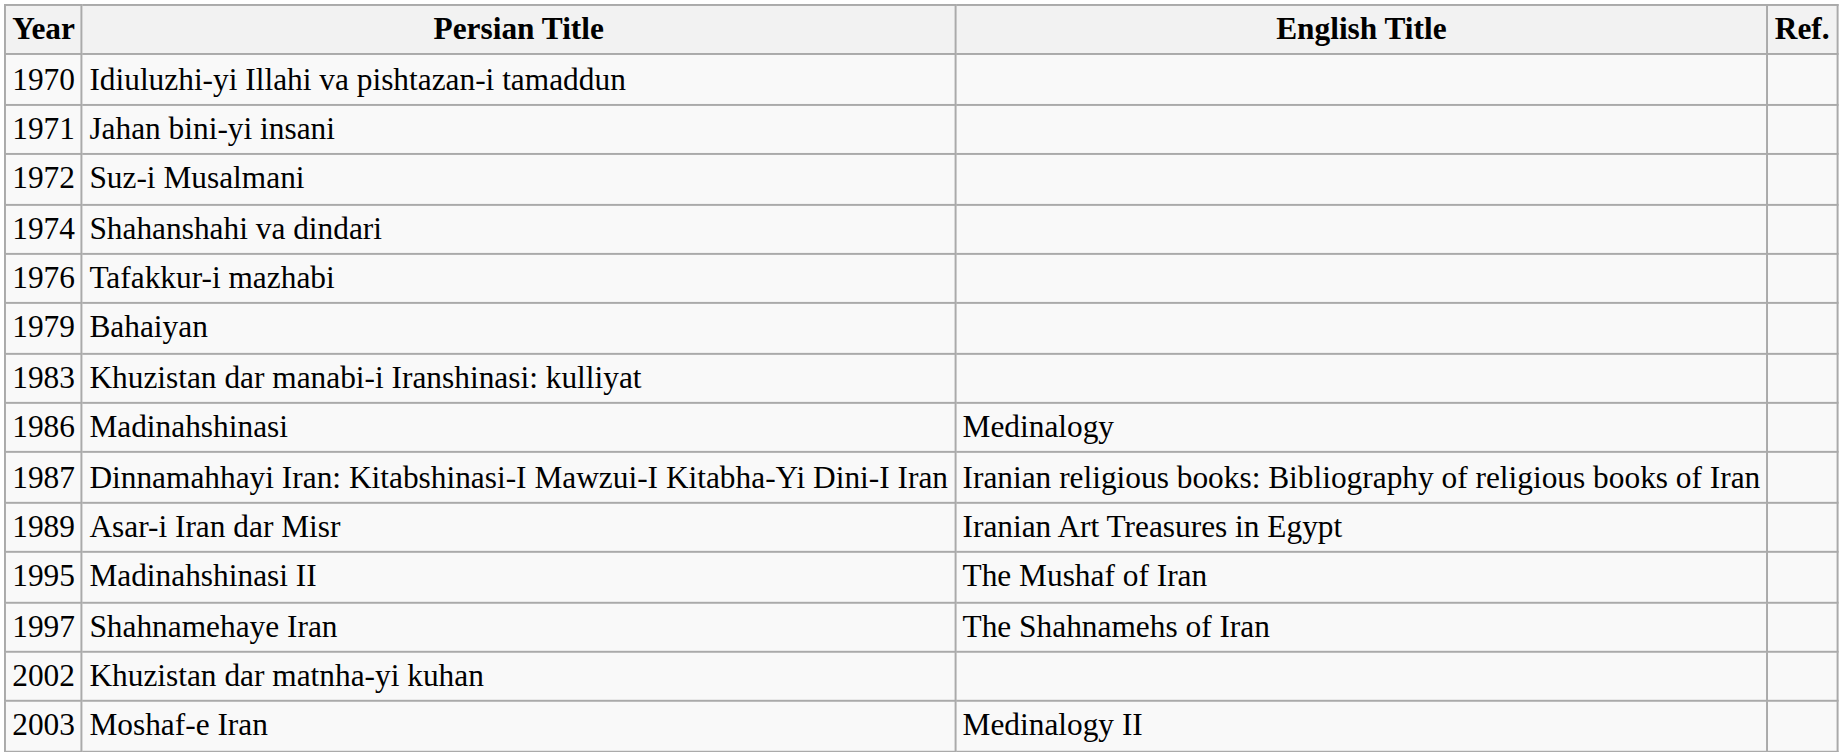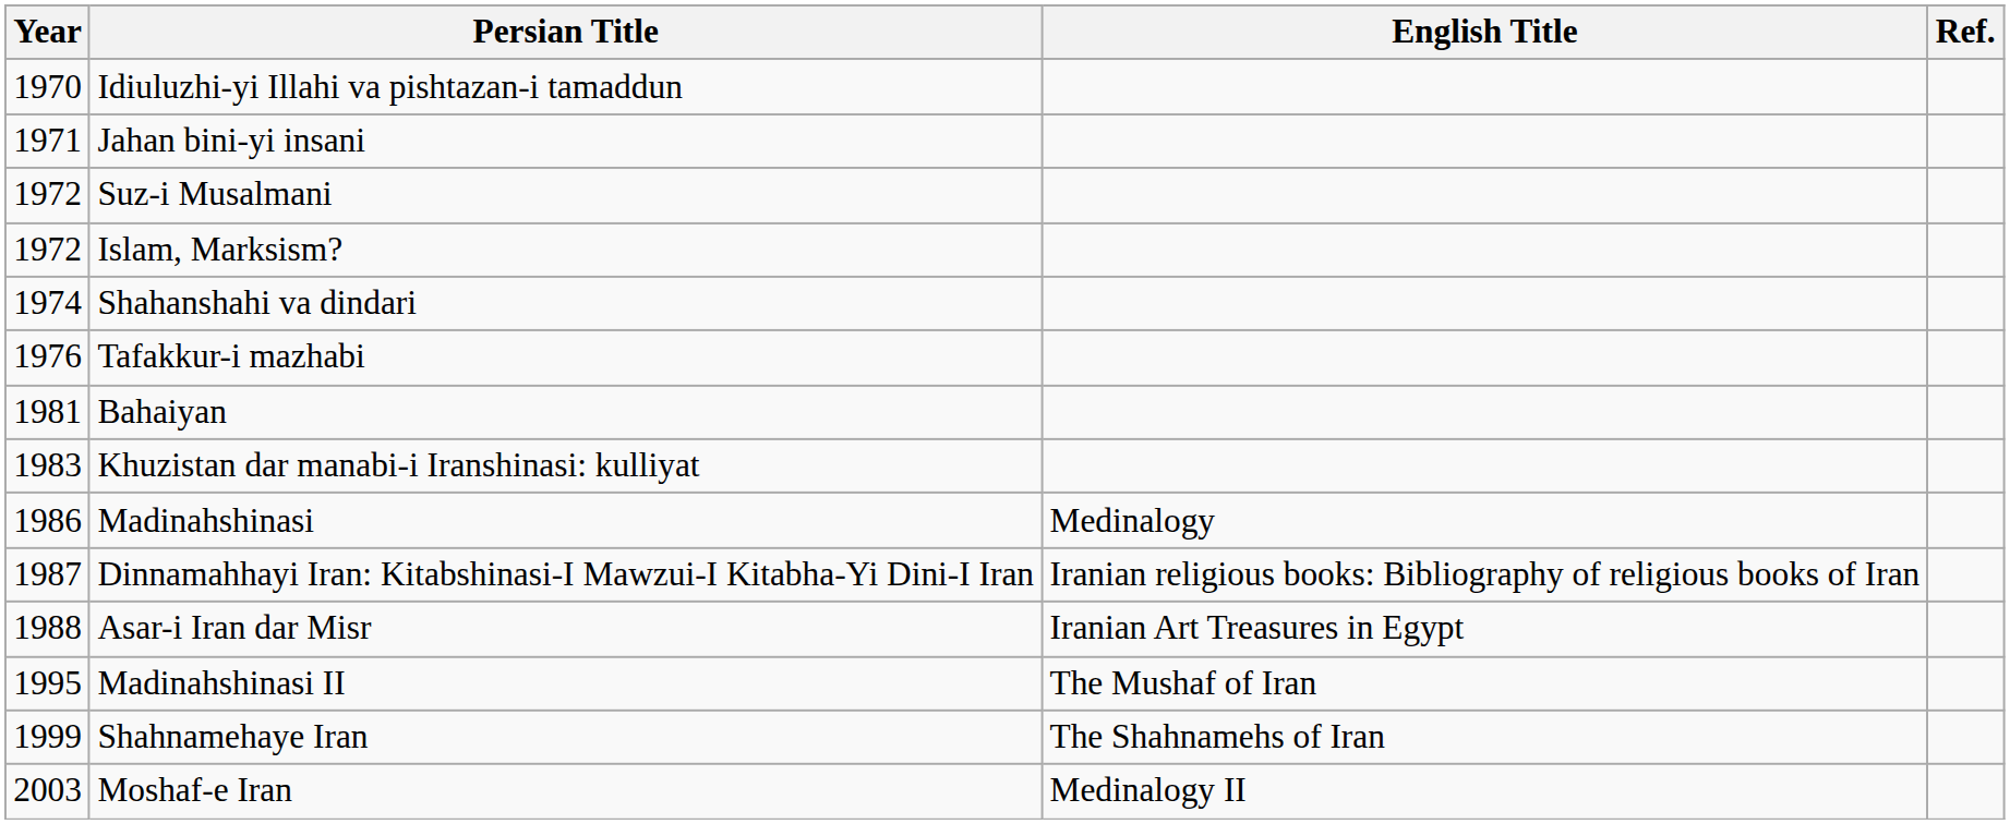+ row: 1972 | Islam, Marksism?
Bahaiyan | Year: 1979 -> 1981
Asar-i Iran dar Misr | Year: 1989 -> 1988
Shahnamehaye Iran | Year: 1997 -> 1999
- row: 2002 | Khuzistan dar matnha-yi kuhan
